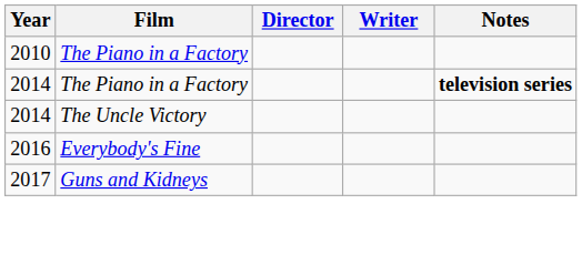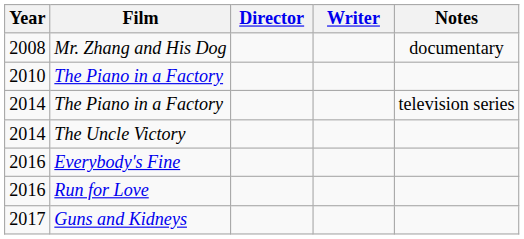+ row: 2008 | Mr. Zhang and His Dog | documentary
2014 / The Piano in a Factory | Notes: bold -> normal
+ row: 2016 | Run for Love
